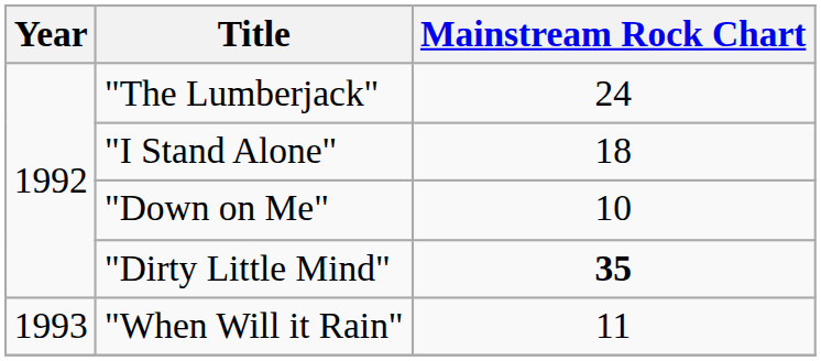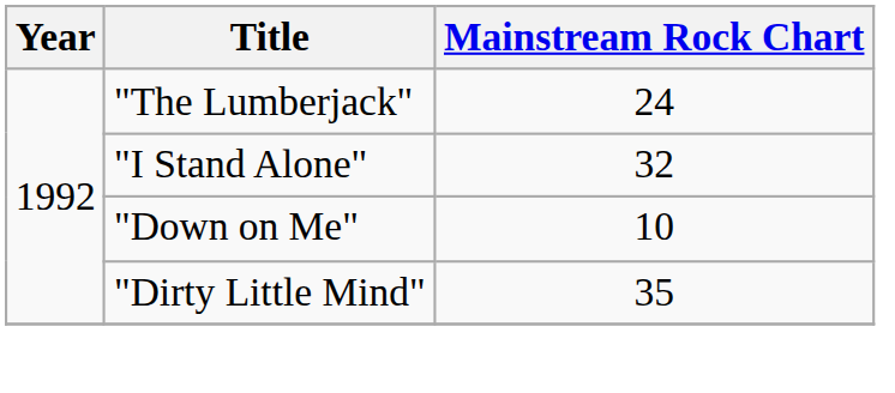"I Stand Alone" | Mainstream Rock Chart: 18 -> 32
"Dirty Little Mind" | Mainstream Rock Chart: bold -> normal
- row: 1993 | "When Will it Rain" | 11
